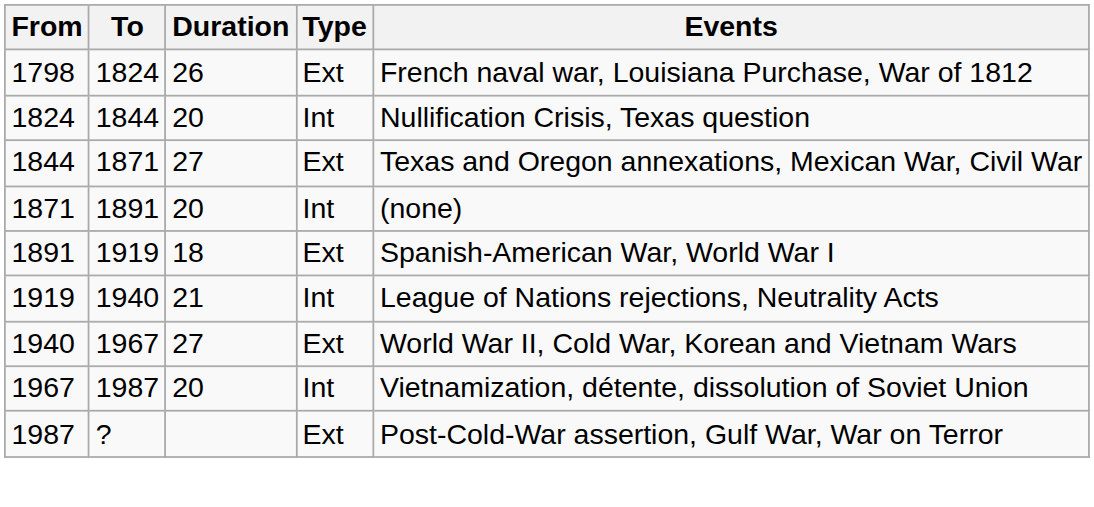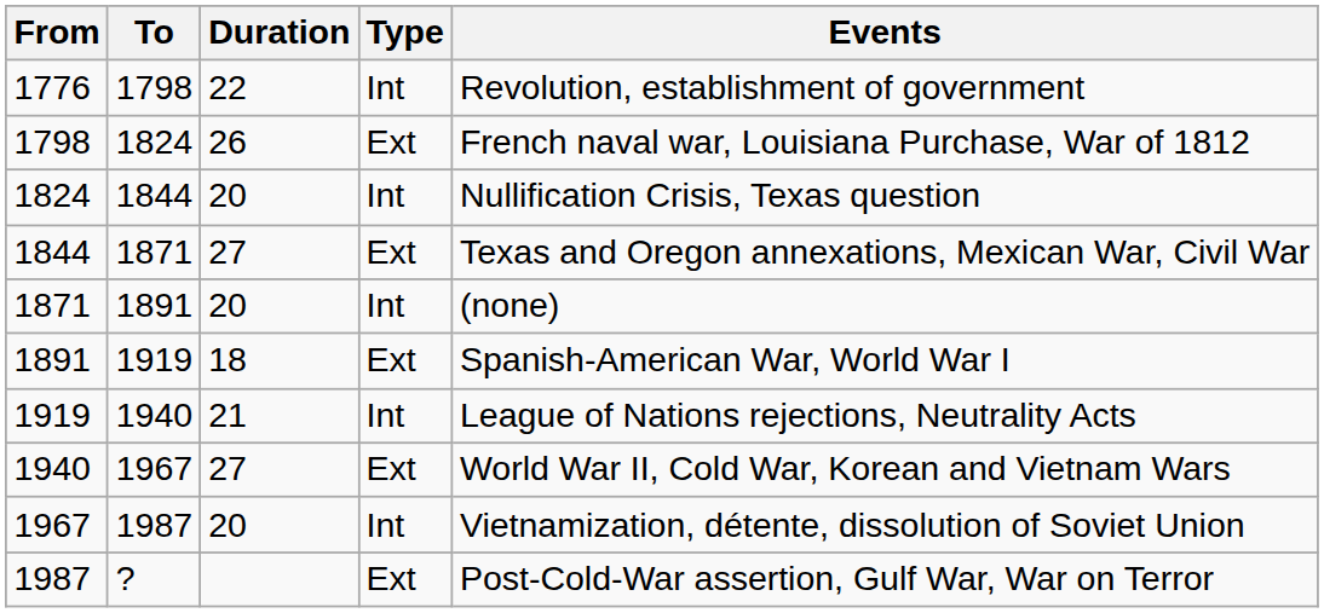+ row: 1776 | 1798 | 22 | Int | Revolution, establishment of government
